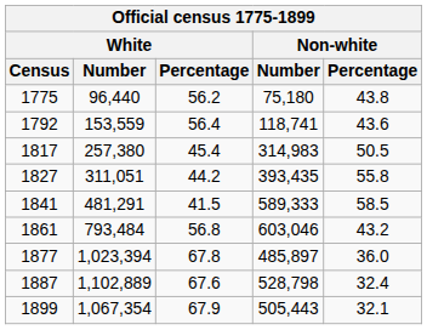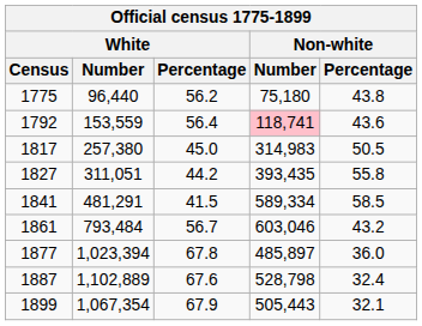1792 | Non-white / Number: no background -> pink background
1817 | White / Percentage: 45.4 -> 45.0
1841 | Non-white / Number: 589,333 -> 589,334
1861 | White / Percentage: 56.8 -> 56.7
